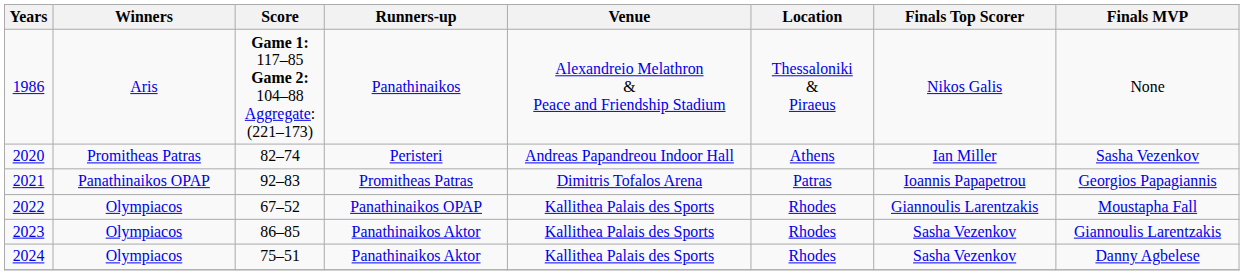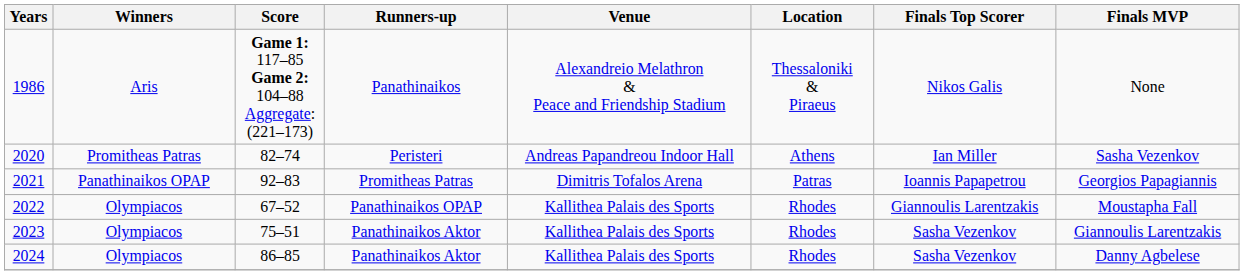2023 | Score: 86–85 -> 75–51
2024 | Score: 75–51 -> 86–85
